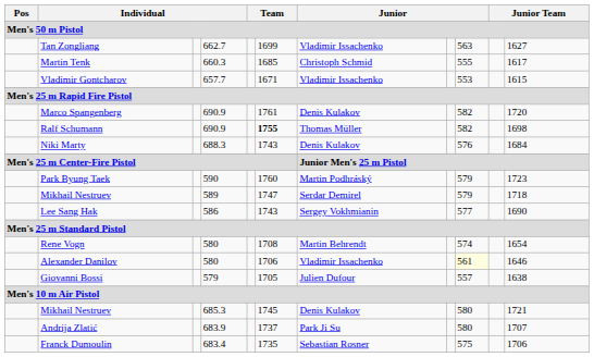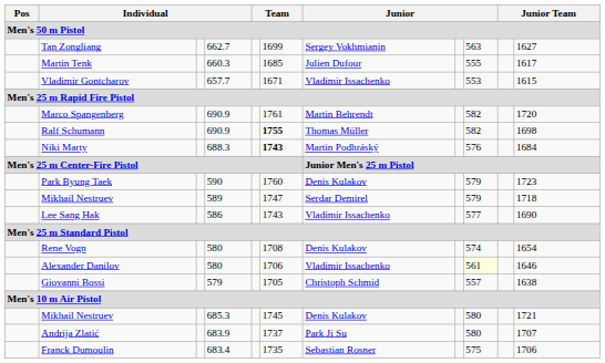Tan Zongliang | column 7: Vladimir Issachenko -> Sergey Vokhmianin
Martin Tenk | column 7: Christoph Schmid -> Julien Dufour
Marco Spangenberg | column 7: Denis Kulakov -> Martin Behrendt
Niki Marty | column 6: normal -> bold
Niki Marty | column 7: Denis Kulakov -> Martin Podhráský
Park Byung Taek | column 7: Martin Podhráský -> Denis Kulakov
Lee Sang Hak | column 7: Sergey Vokhmianin -> Vladimir Issachenko
Rene Vogn | column 7: Martin Behrendt -> Denis Kulakov
Giovanni Bossi | column 7: Julien Dufour -> Christoph Schmid
